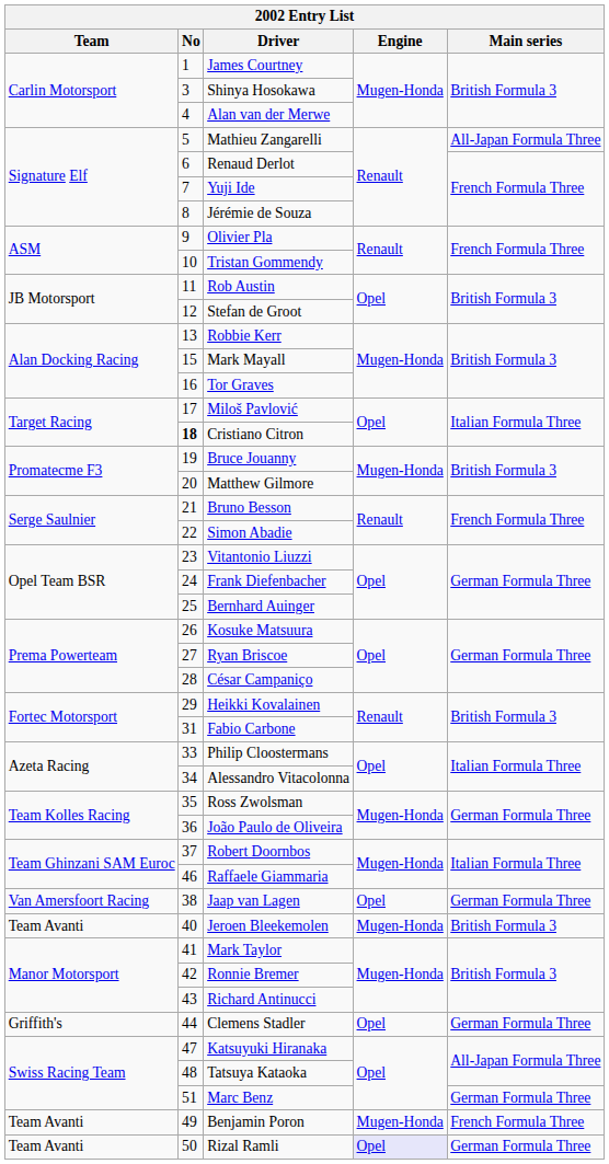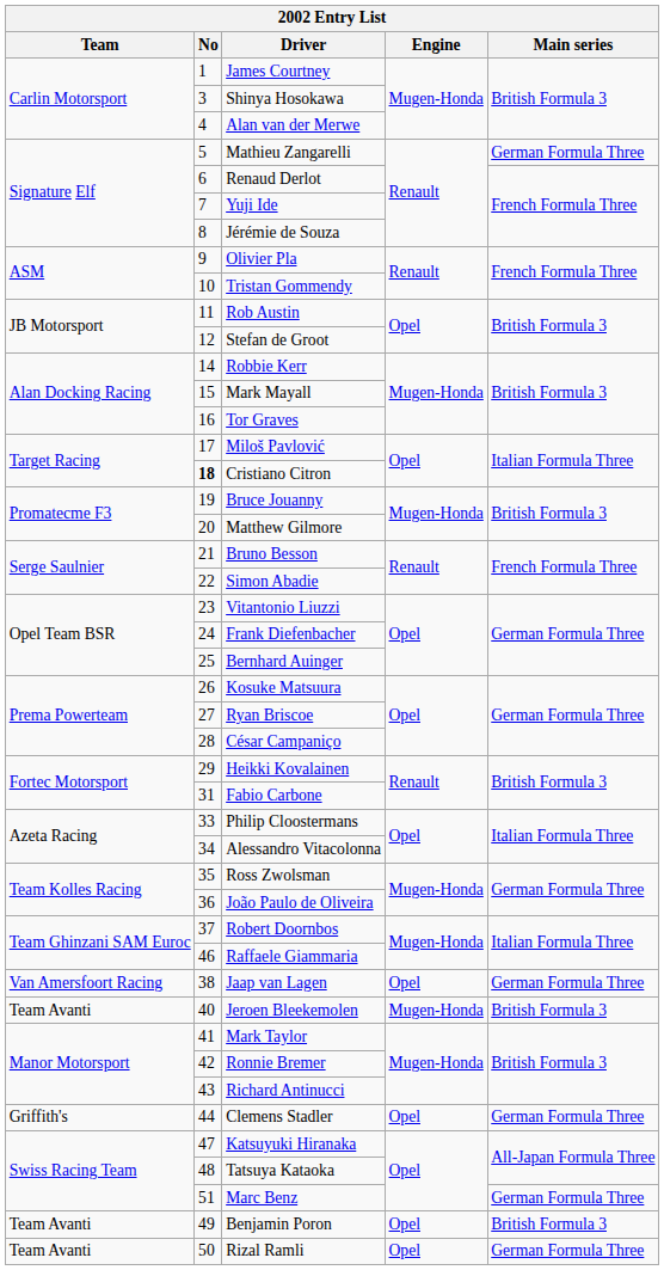Mathieu Zangarelli | Main series: All-Japan Formula Three -> German Formula Three
Robbie Kerr | No: 13 -> 14
Benjamin Poron | Engine: Mugen-Honda -> Opel
Benjamin Poron | Main series: French Formula Three -> British Formula 3
Rizal Ramli | Engine: lavender background -> no background
